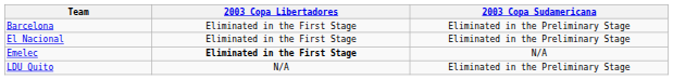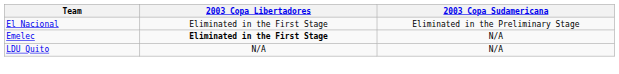- row: Barcelona | Eliminated in the First Stage | Eliminated in the Preliminary Stage
LDU Quito | 2003 Copa Sudamericana: Eliminated in the Preliminary Stage -> N/A
